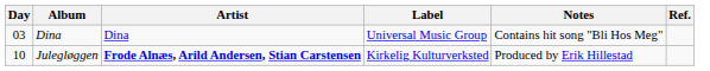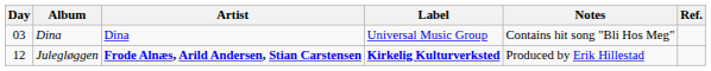Julegløggen | Day: 10 -> 12
Julegløggen | Label: normal -> bold
